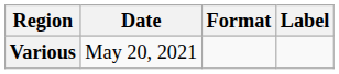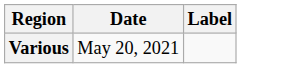- column: Format
